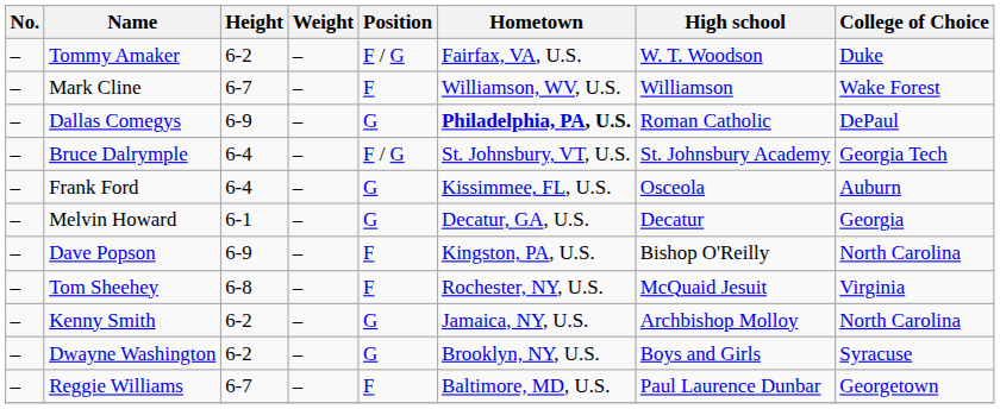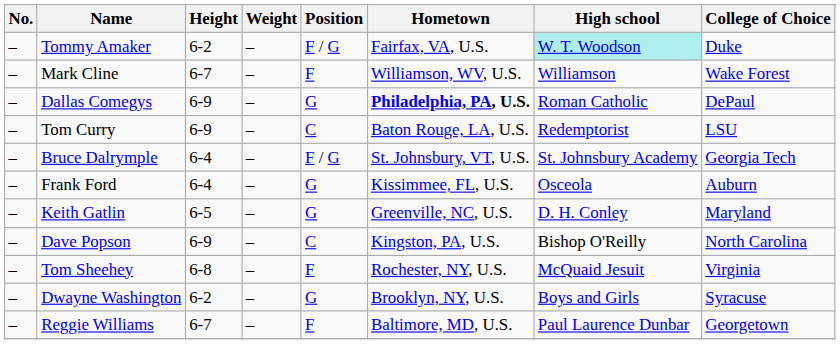Tommy Amaker | High school: no background -> paleturquoise background
+ row: – | Tom Curry | 6-9 | – | C | Baton Rouge, LA, U.S. | Redemptorist | LSU
+ row: – | Keith Gatlin | 6-5 | – | G | Greenville, NC, U.S. | D. H. Conley | Maryland
- row: – | Melvin Howard | 6-1 | – | G | Decatur, GA, U.S. | Decatur | Georgia
Dave Popson | Position: F -> C
- row: – | Kenny Smith | 6-2 | – | G | Jamaica, NY, U.S. | Archbishop Molloy | North Carolina
